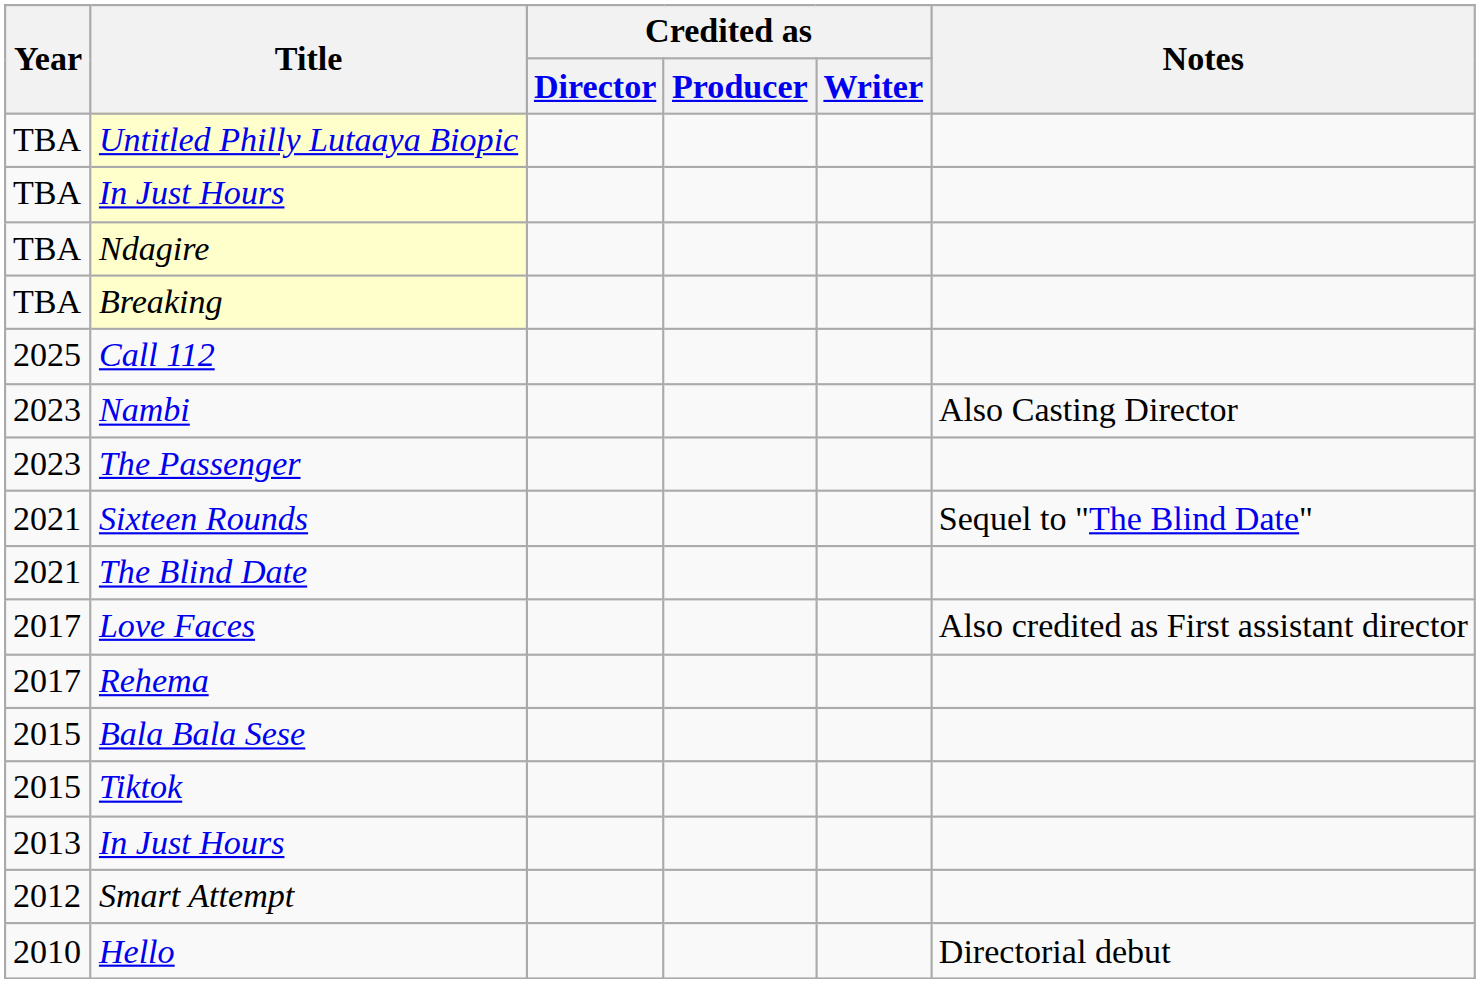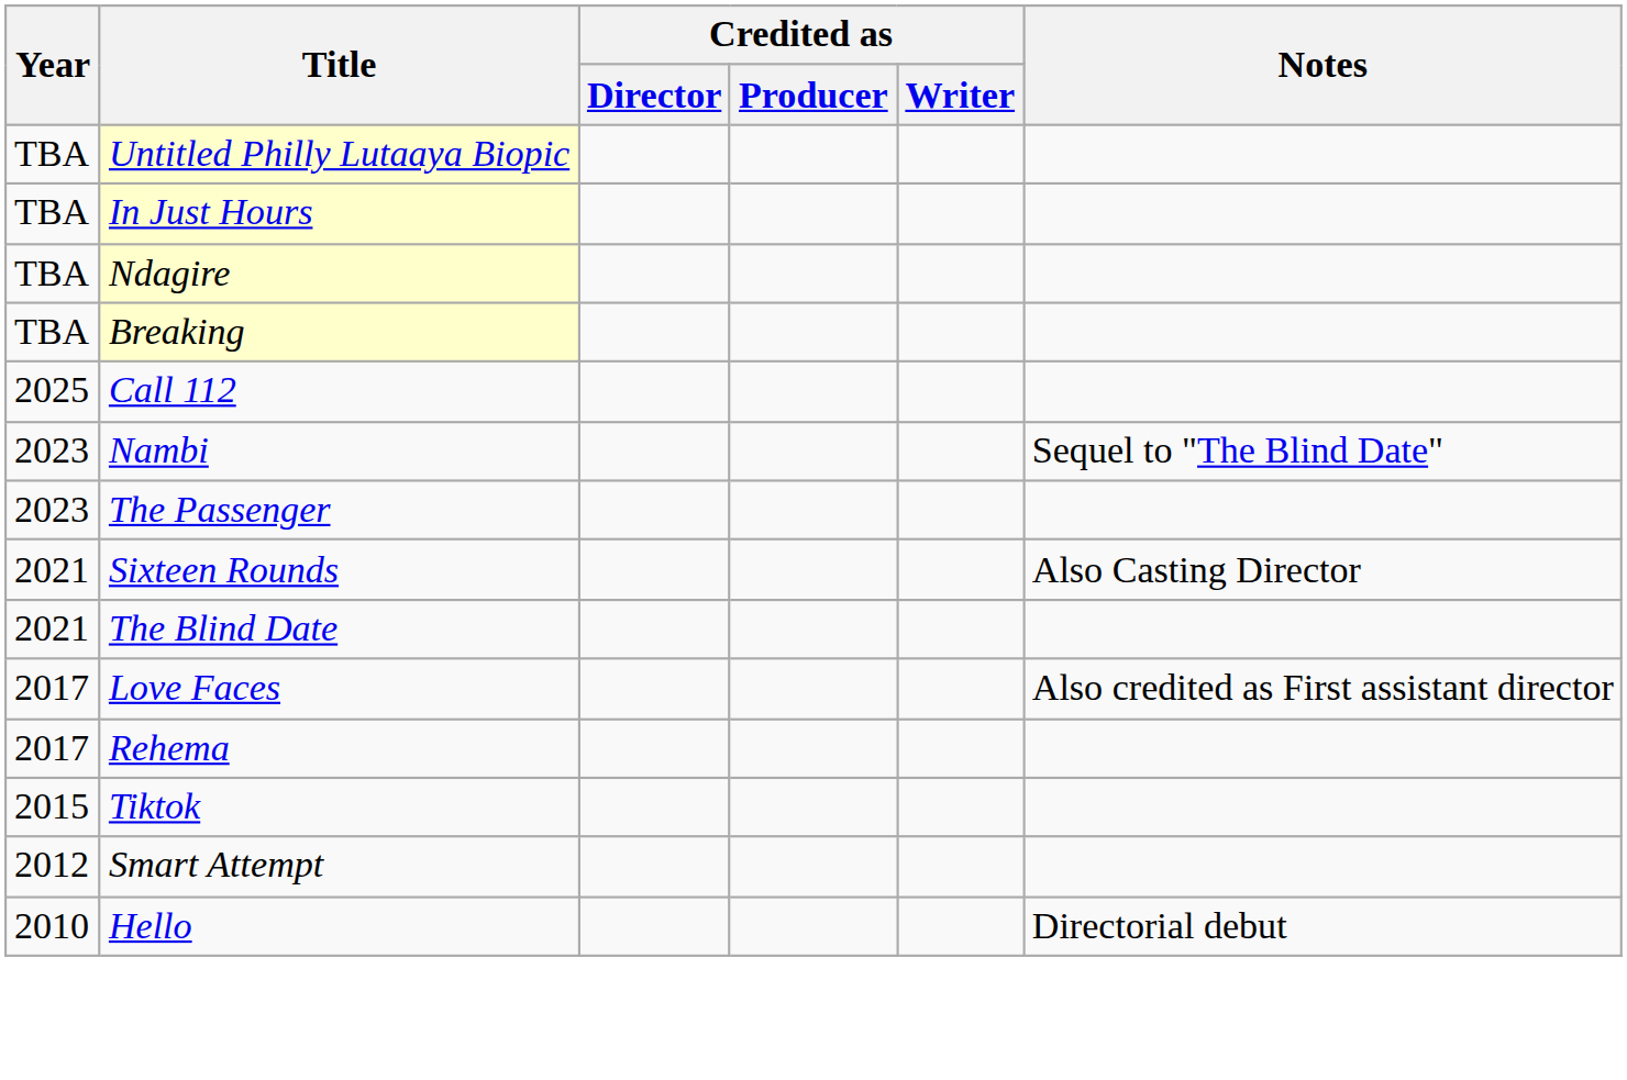Nambi | Notes: Also Casting Director -> Sequel to "The Blind Date"
Sixteen Rounds | Notes: Sequel to "The Blind Date" -> Also Casting Director
- row: 2015 | Bala Bala Sese
- row: 2013 | In Just Hours
